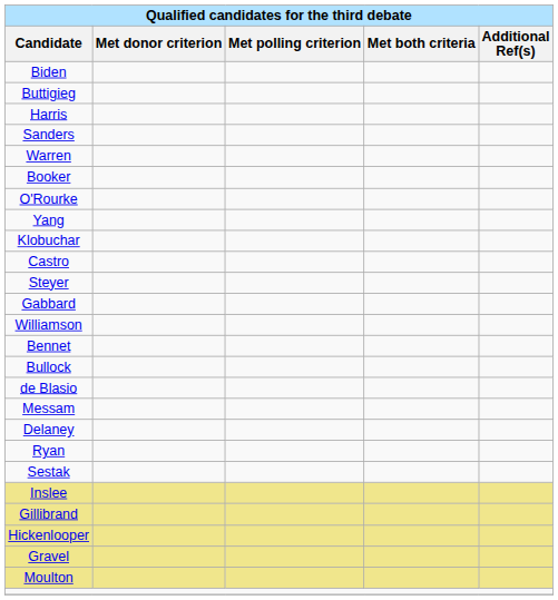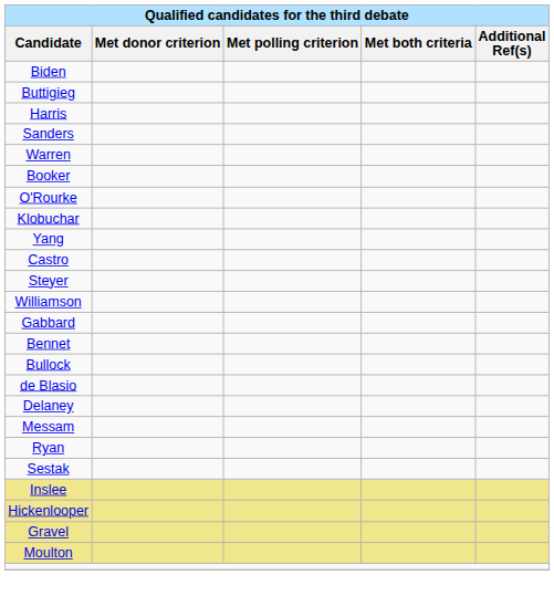rows swapped: Klobuchar <-> Yang
rows swapped: Gabbard <-> Williamson
rows swapped: Delaney <-> Messam
- row: Gillibrand
